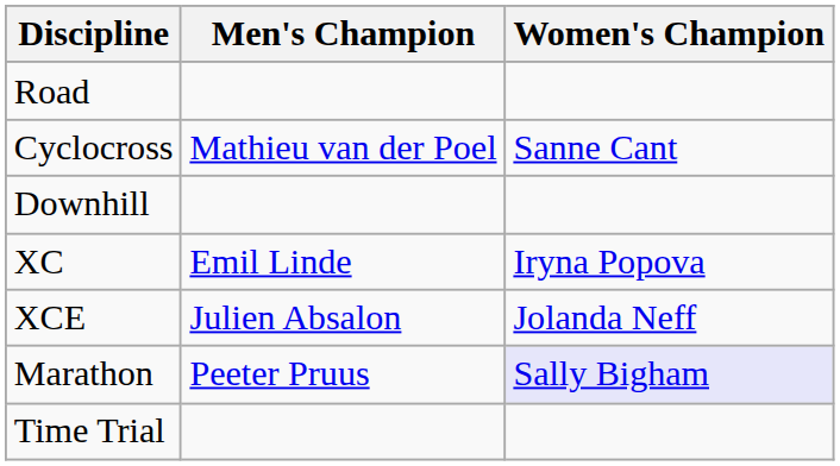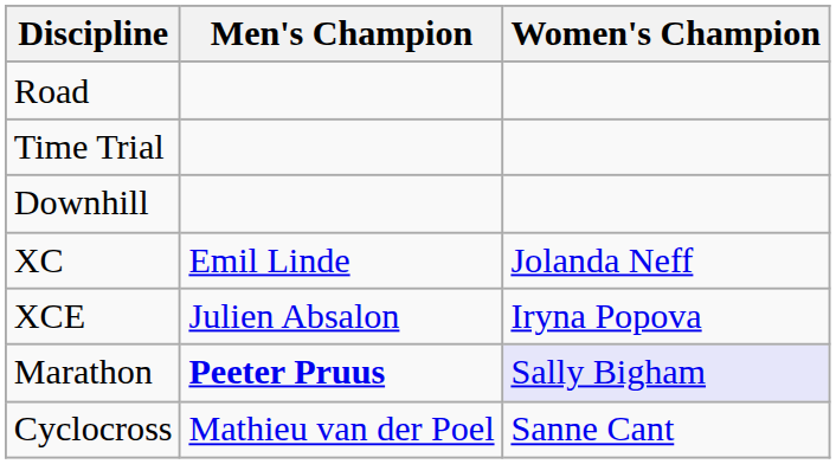rows swapped: Time Trial <-> Cyclocross
XC | Women's Champion: Iryna Popova -> Jolanda Neff
XCE | Women's Champion: Jolanda Neff -> Iryna Popova
Marathon | Men's Champion: normal -> bold
